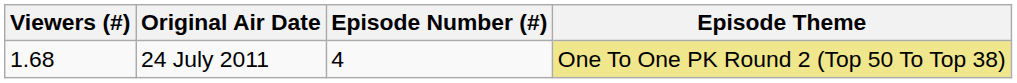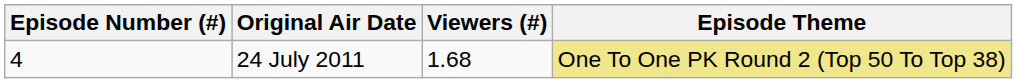columns swapped: Episode Number (#) <-> Viewers (#)
